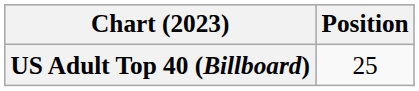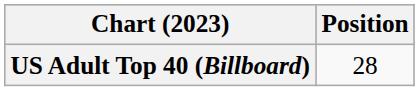US Adult Top 40 (Billboard) | Position: 25 -> 28
